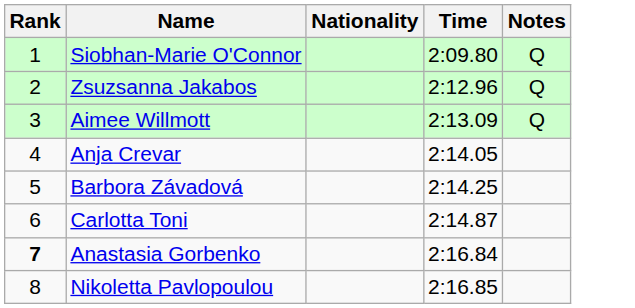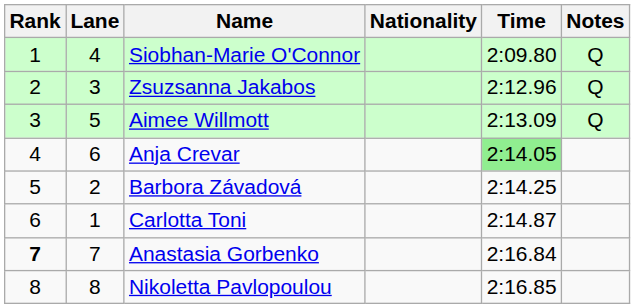+ column: Lane | 4 | 3 | 5 | 6 | 2 | 1 | 7 | 8
Anja Crevar | Time: no background -> lightgreen background
